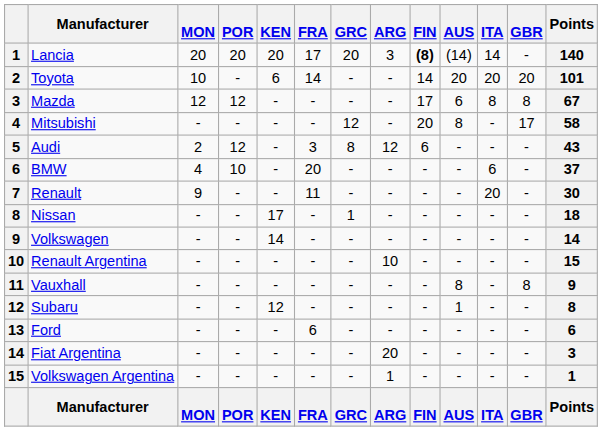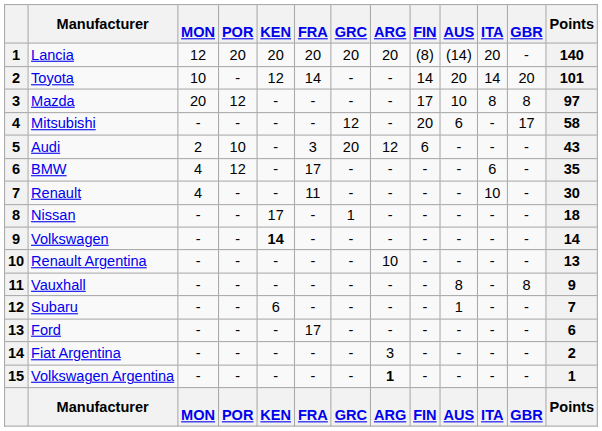Lancia | MON: 20 -> 12
Lancia | FRA: 17 -> 20
Lancia | ARG: 3 -> 20
Lancia | FIN: bold -> normal
Lancia | ITA: 14 -> 20
Toyota | KEN: 6 -> 12
Toyota | ITA: 20 -> 14
Mazda | MON: 12 -> 20
Mazda | AUS: 6 -> 10
Mazda | Points: 67 -> 97
Mitsubishi | AUS: 8 -> 6
Audi | POR: 12 -> 10
Audi | GRC: 8 -> 20
BMW | POR: 10 -> 12
BMW | FRA: 20 -> 17
BMW | Points: 37 -> 35
Renault | MON: 9 -> 4
Renault | ITA: 20 -> 10
Volkswagen | KEN: normal -> bold
Renault Argentina | Points: 15 -> 13
Subaru | KEN: 12 -> 6
Subaru | Points: 8 -> 7
Ford | FRA: 6 -> 17
Fiat Argentina | ARG: 20 -> 3
Fiat Argentina | Points: 3 -> 2
Volkswagen Argentina | ARG: normal -> bold
